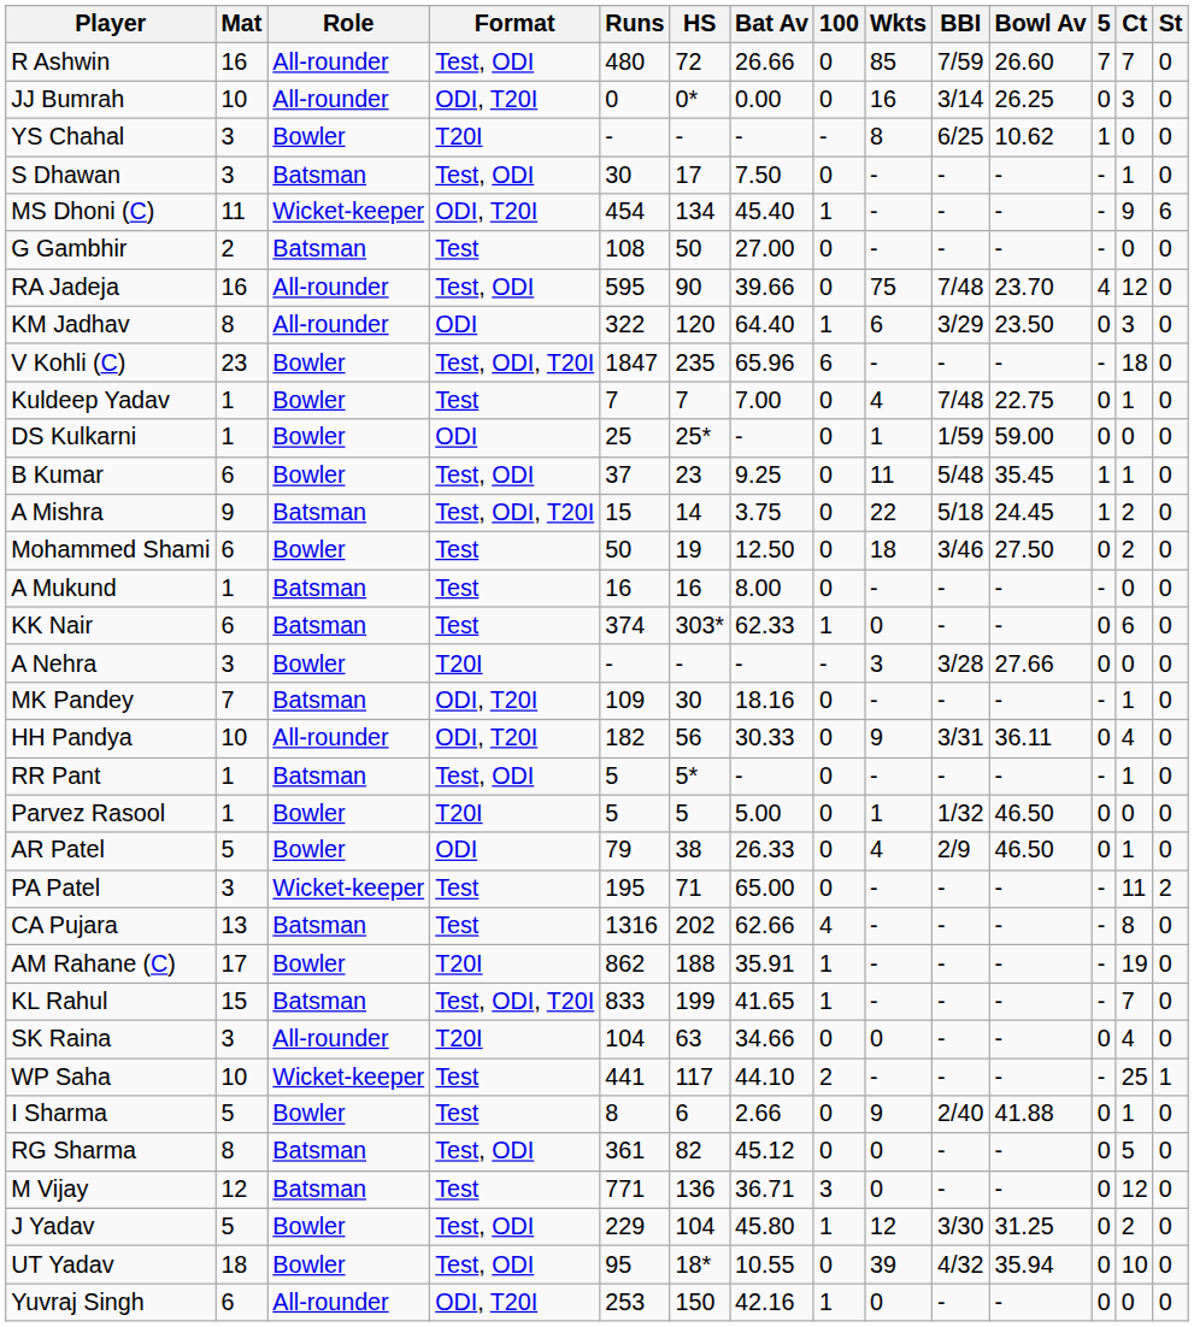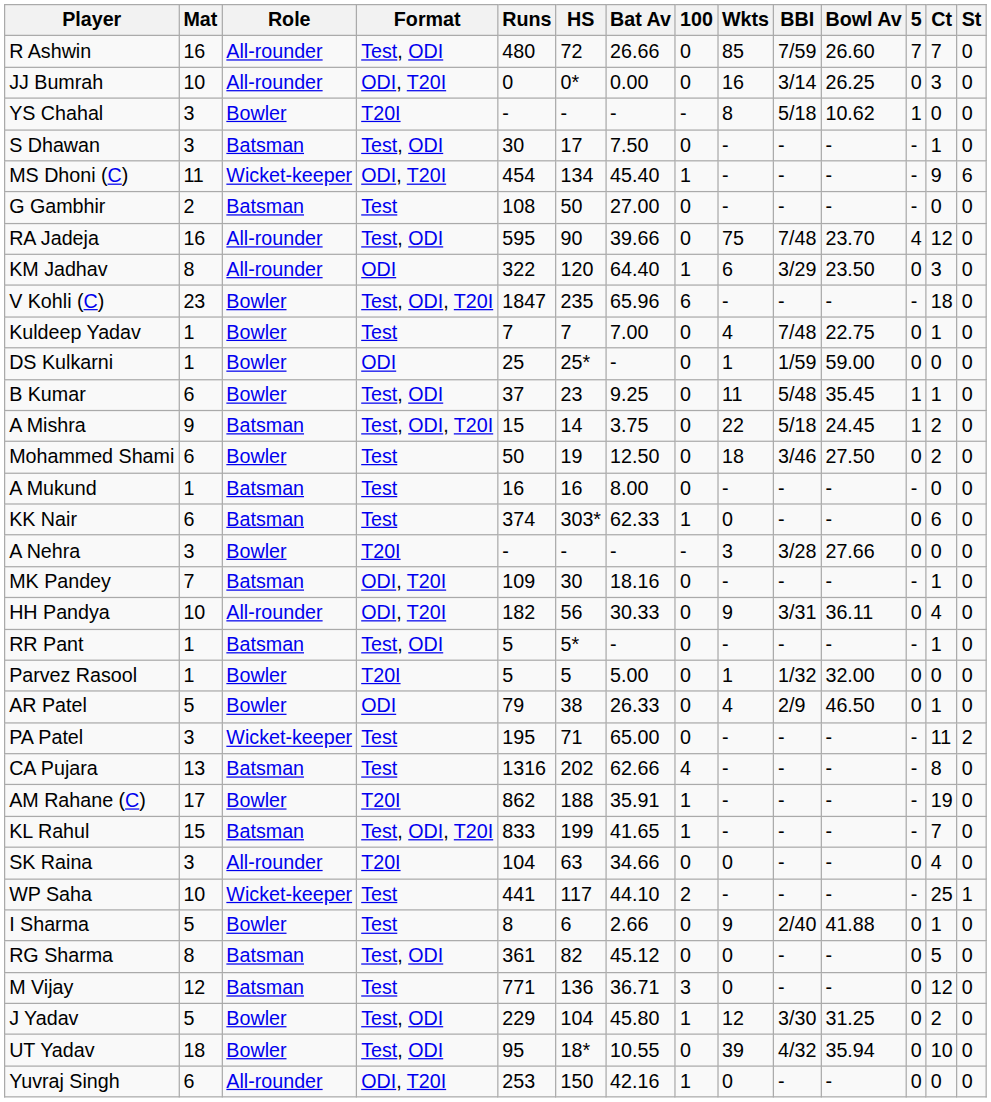YS Chahal | BBI: 6/25 -> 5/18
Parvez Rasool | Bowl Av: 46.50 -> 32.00
